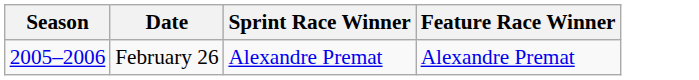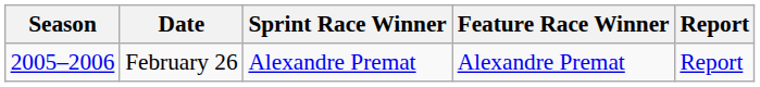+ column: Report | Report
